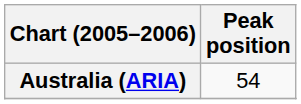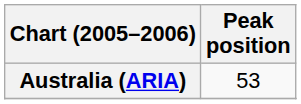Australia (ARIA) | Peak position: 54 -> 53
